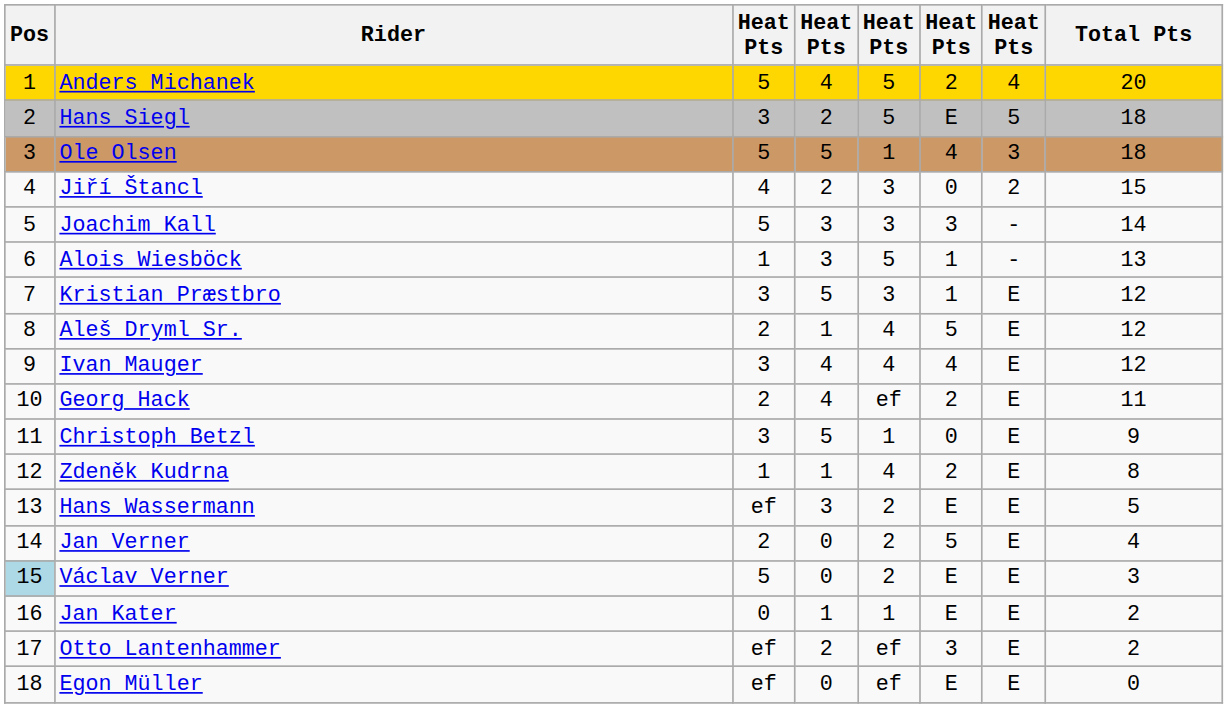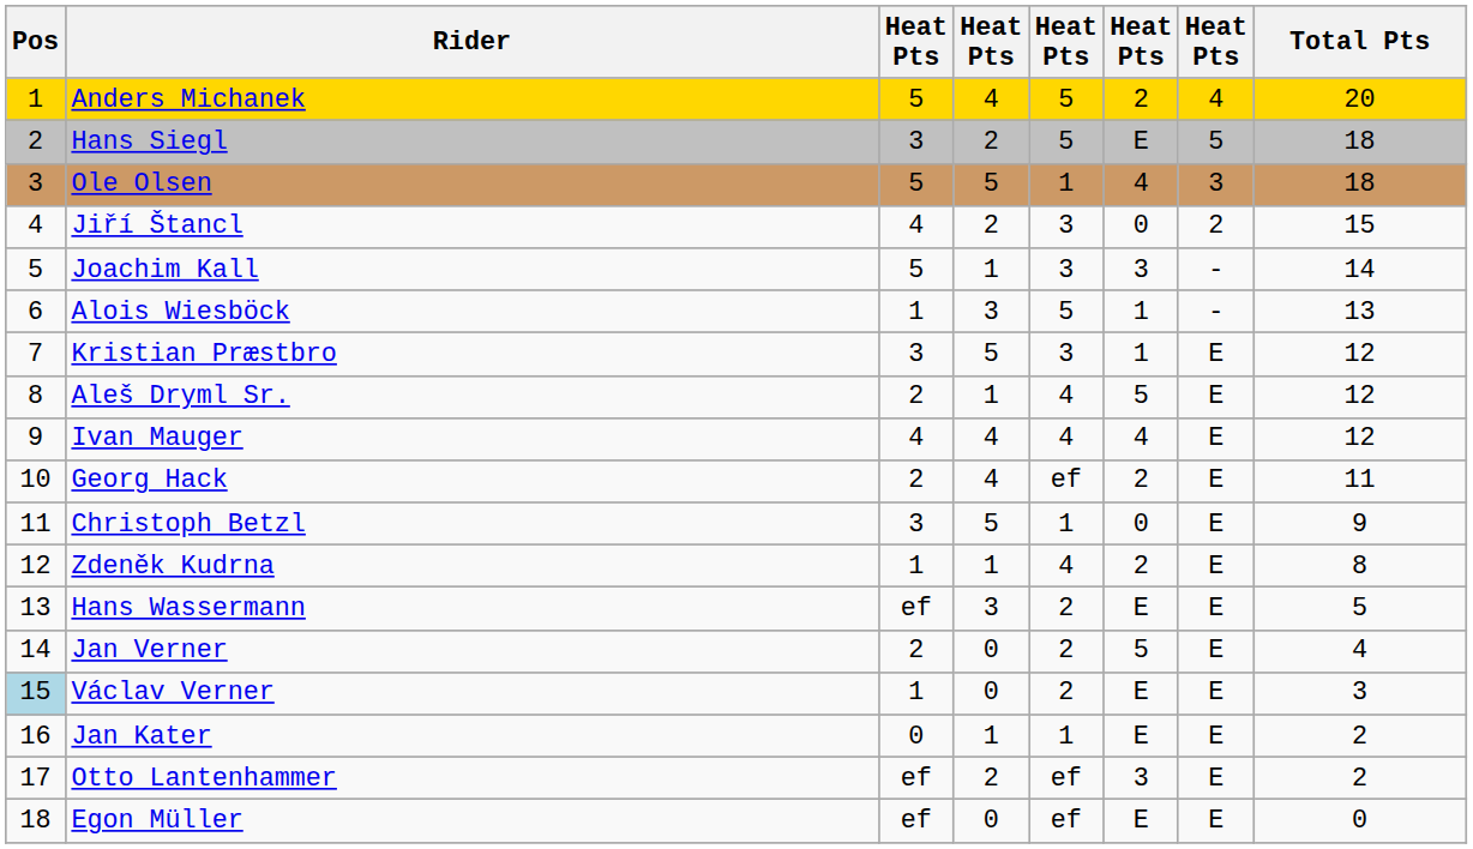Joachim Kall | column 4: 3 -> 1
Ivan Mauger | column 3: 3 -> 4
Václav Verner | column 3: 5 -> 1
